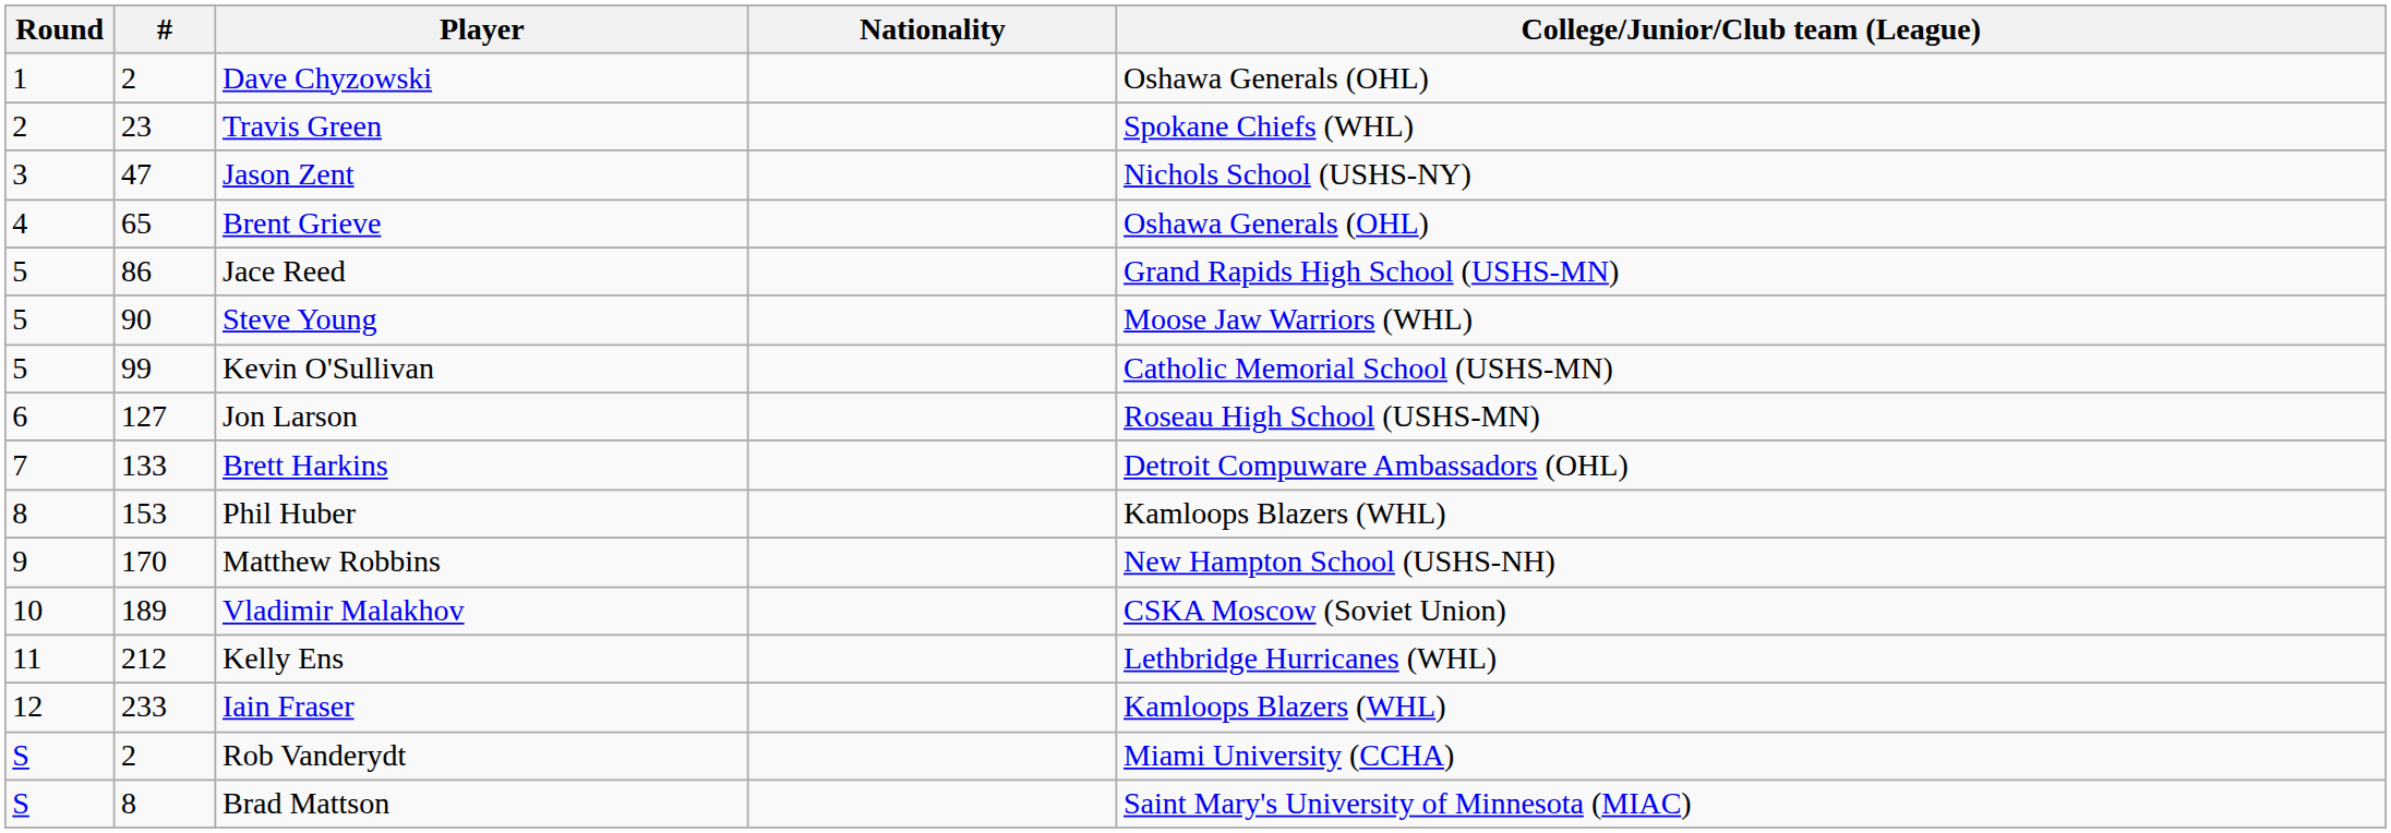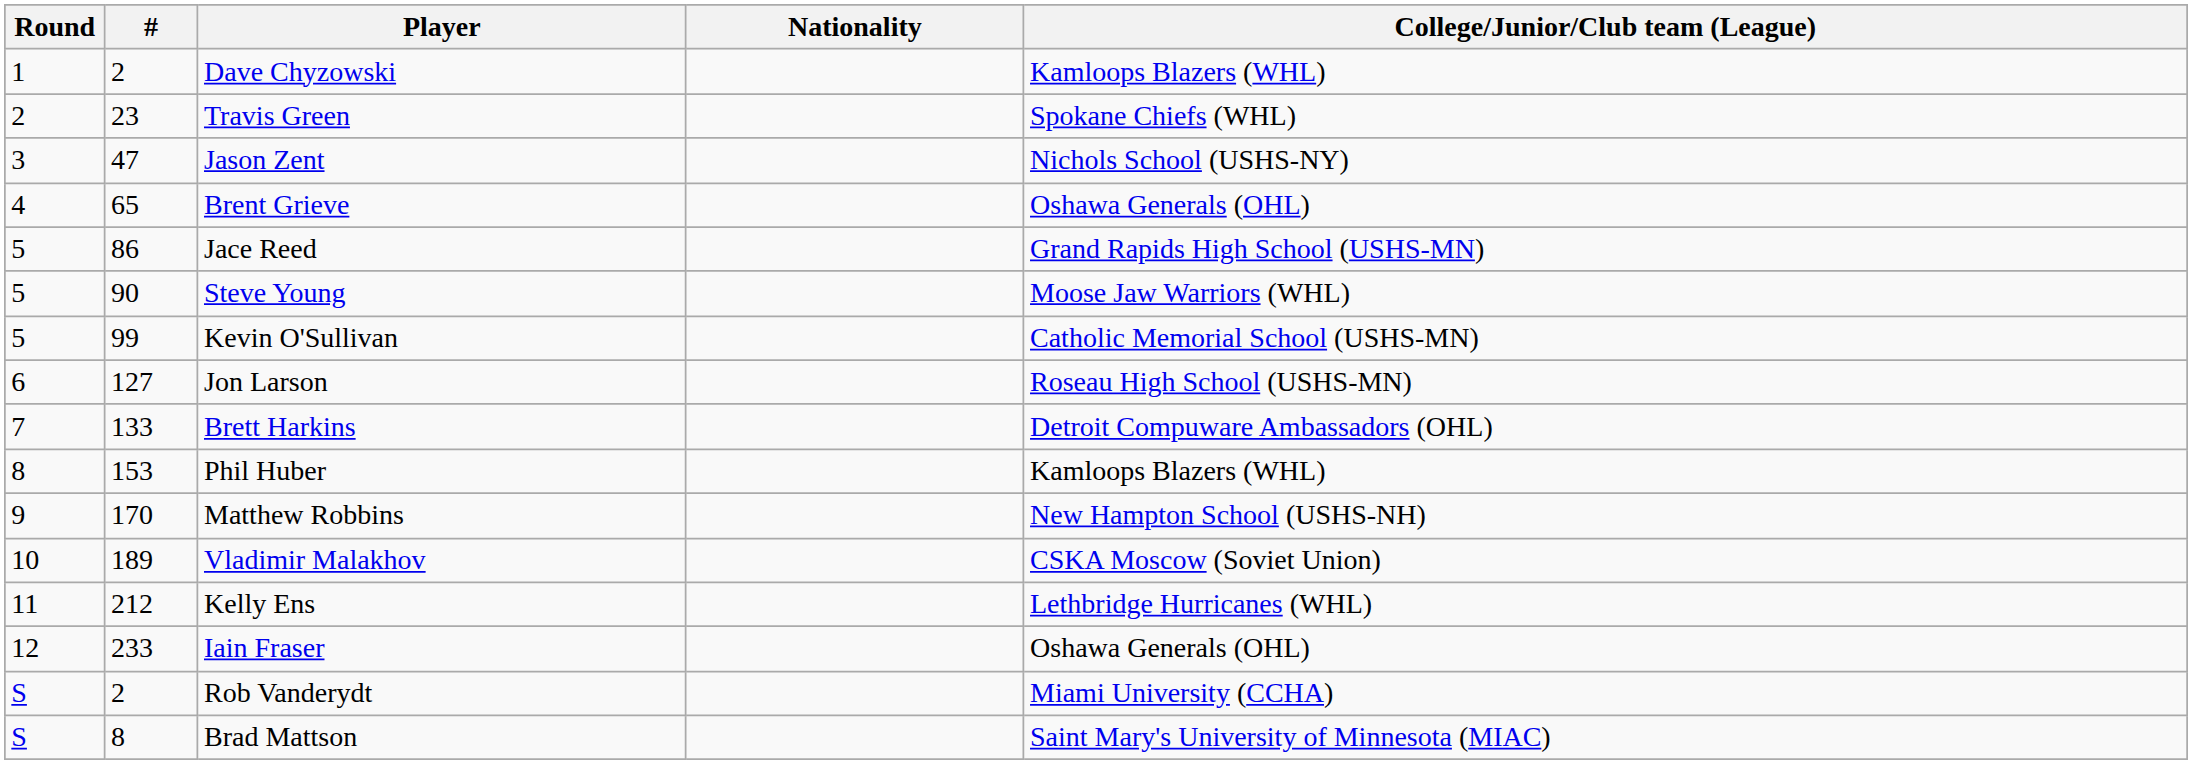Dave Chyzowski | College/Junior/Club team (League): Oshawa Generals (OHL) -> Kamloops Blazers (WHL)
Iain Fraser | College/Junior/Club team (League): Kamloops Blazers (WHL) -> Oshawa Generals (OHL)
